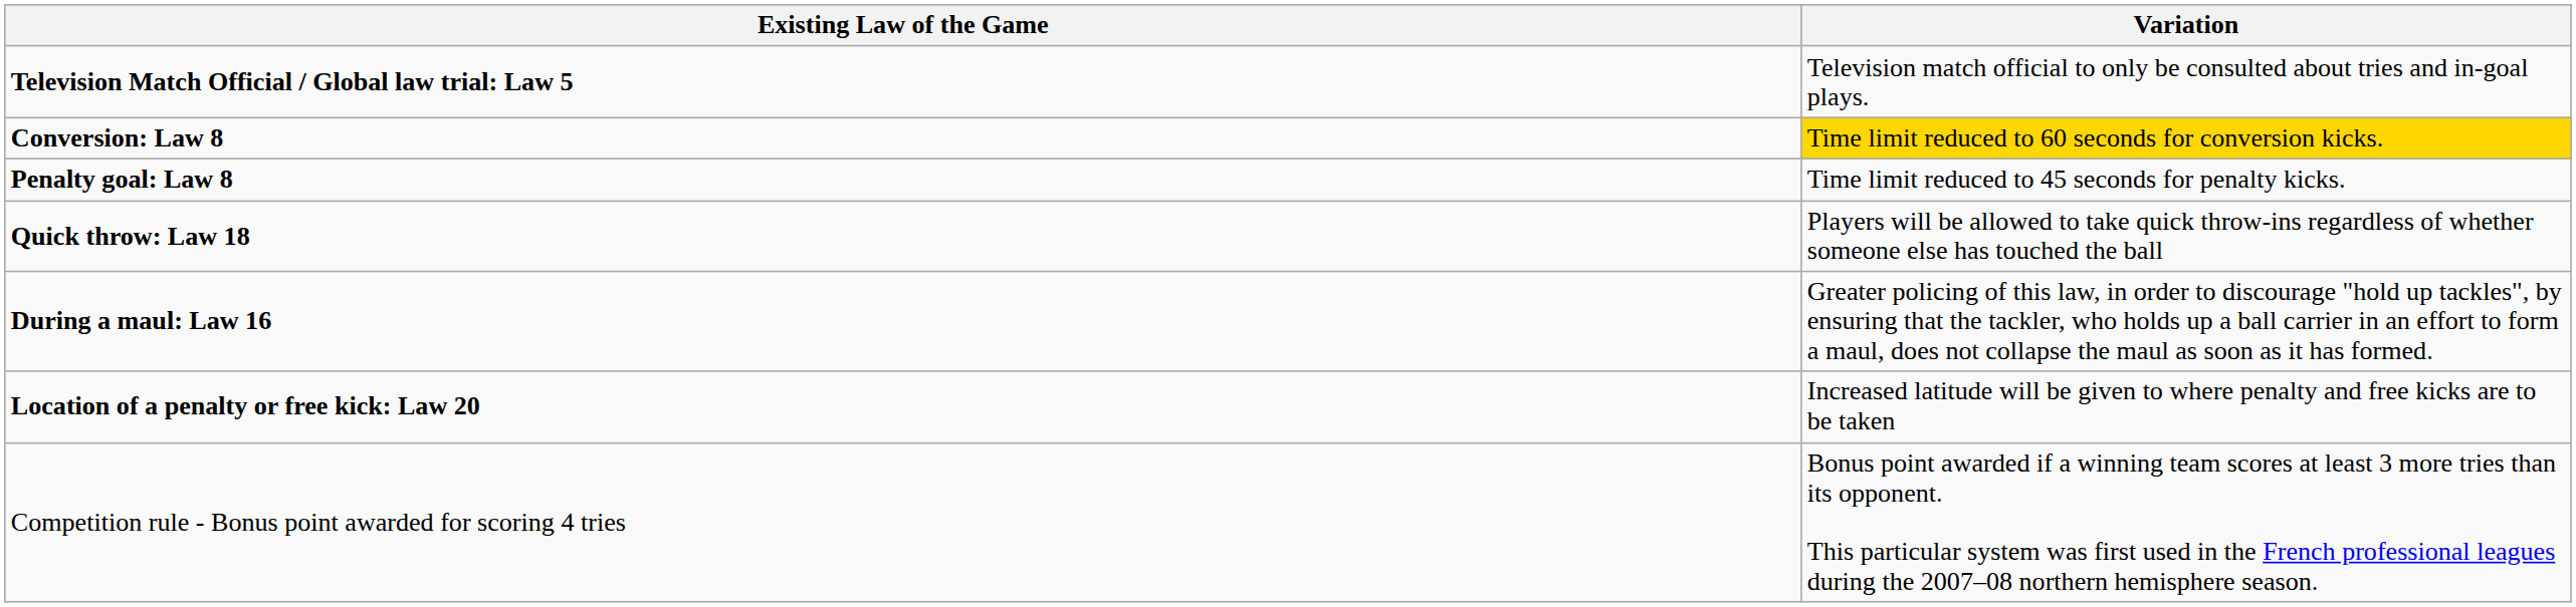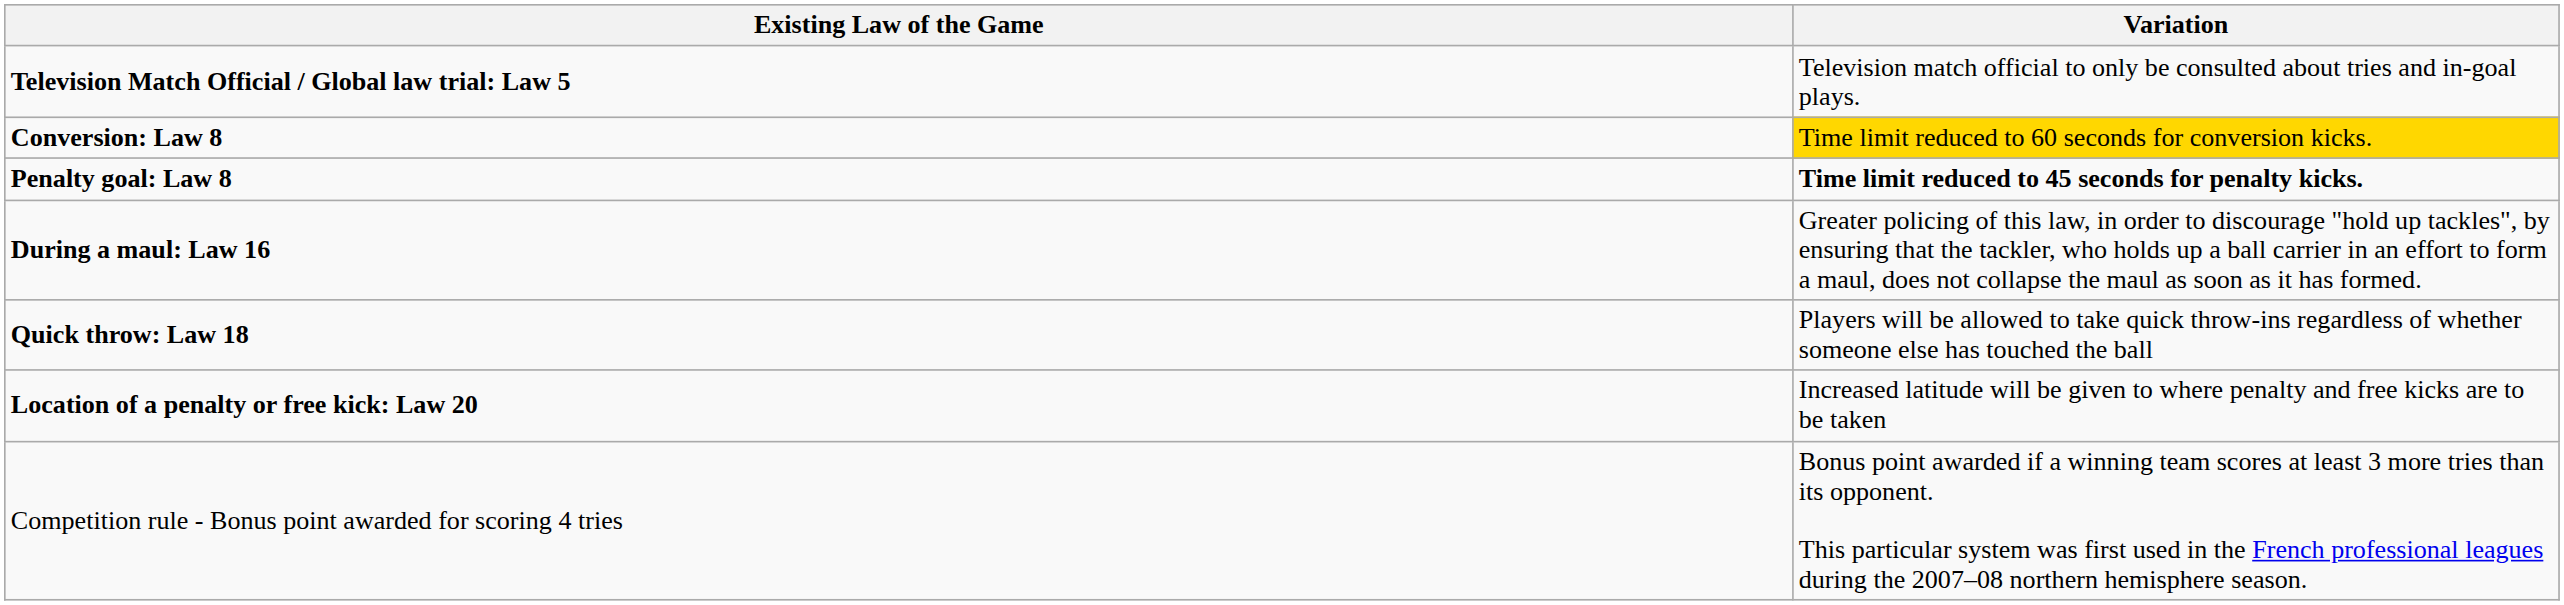Penalty goal: Law 8 | Variation: normal -> bold
rows swapped: During a maul: Law 16 <-> Quick throw: Law 18
